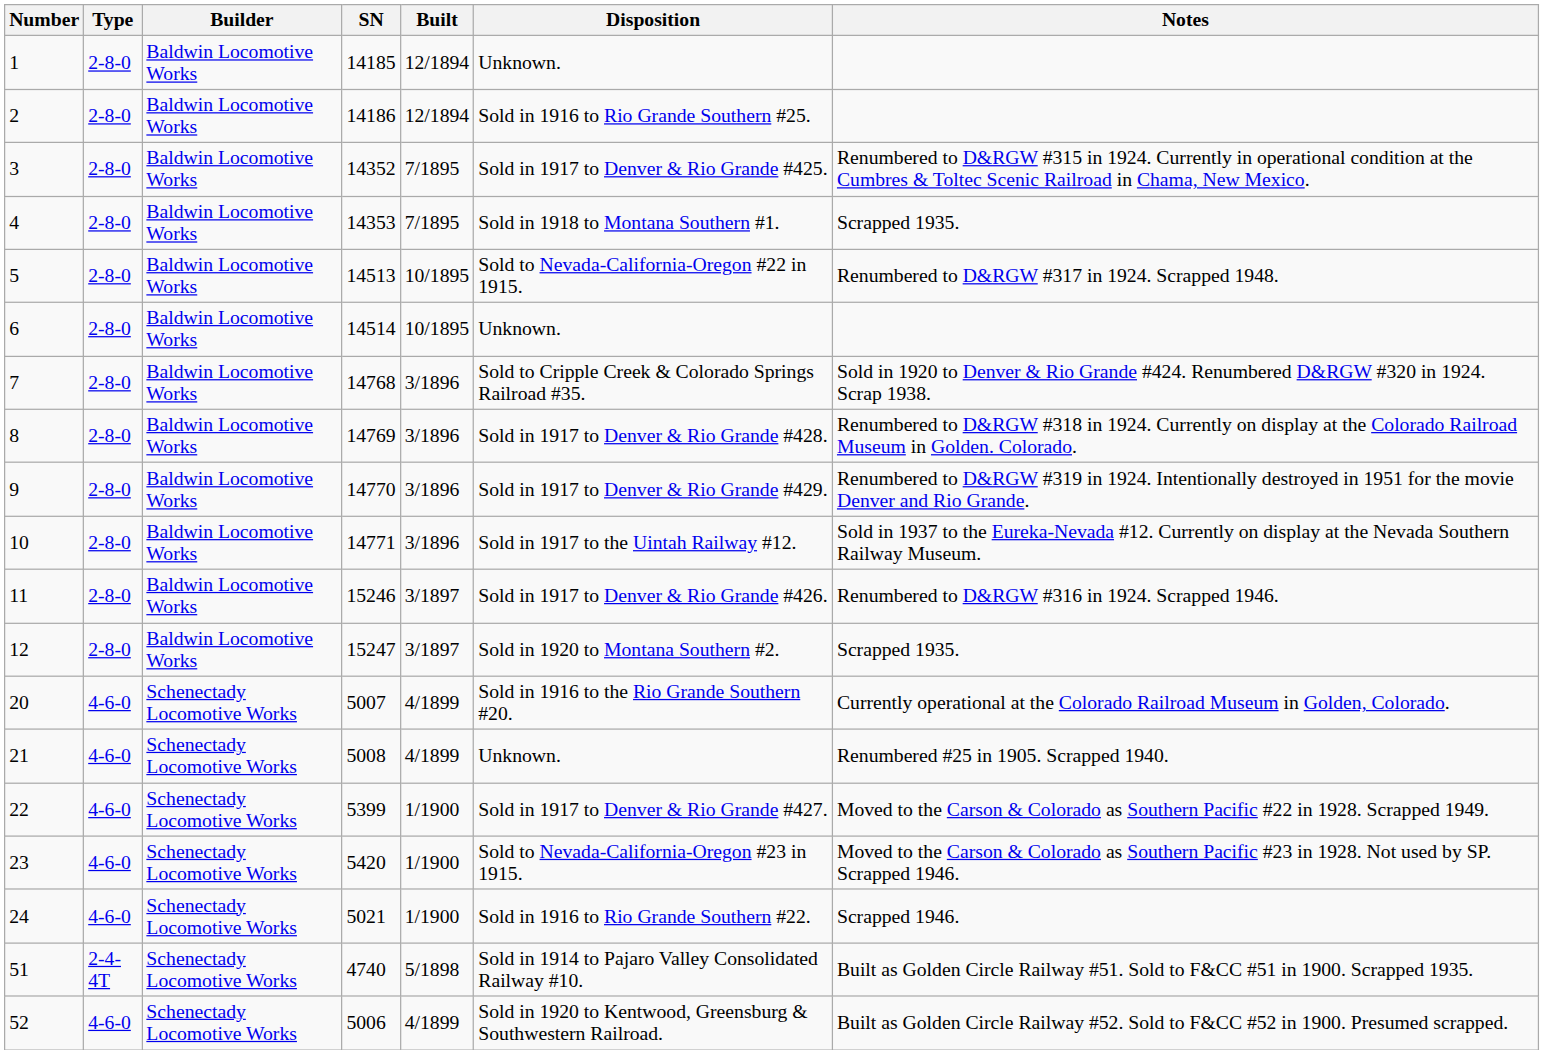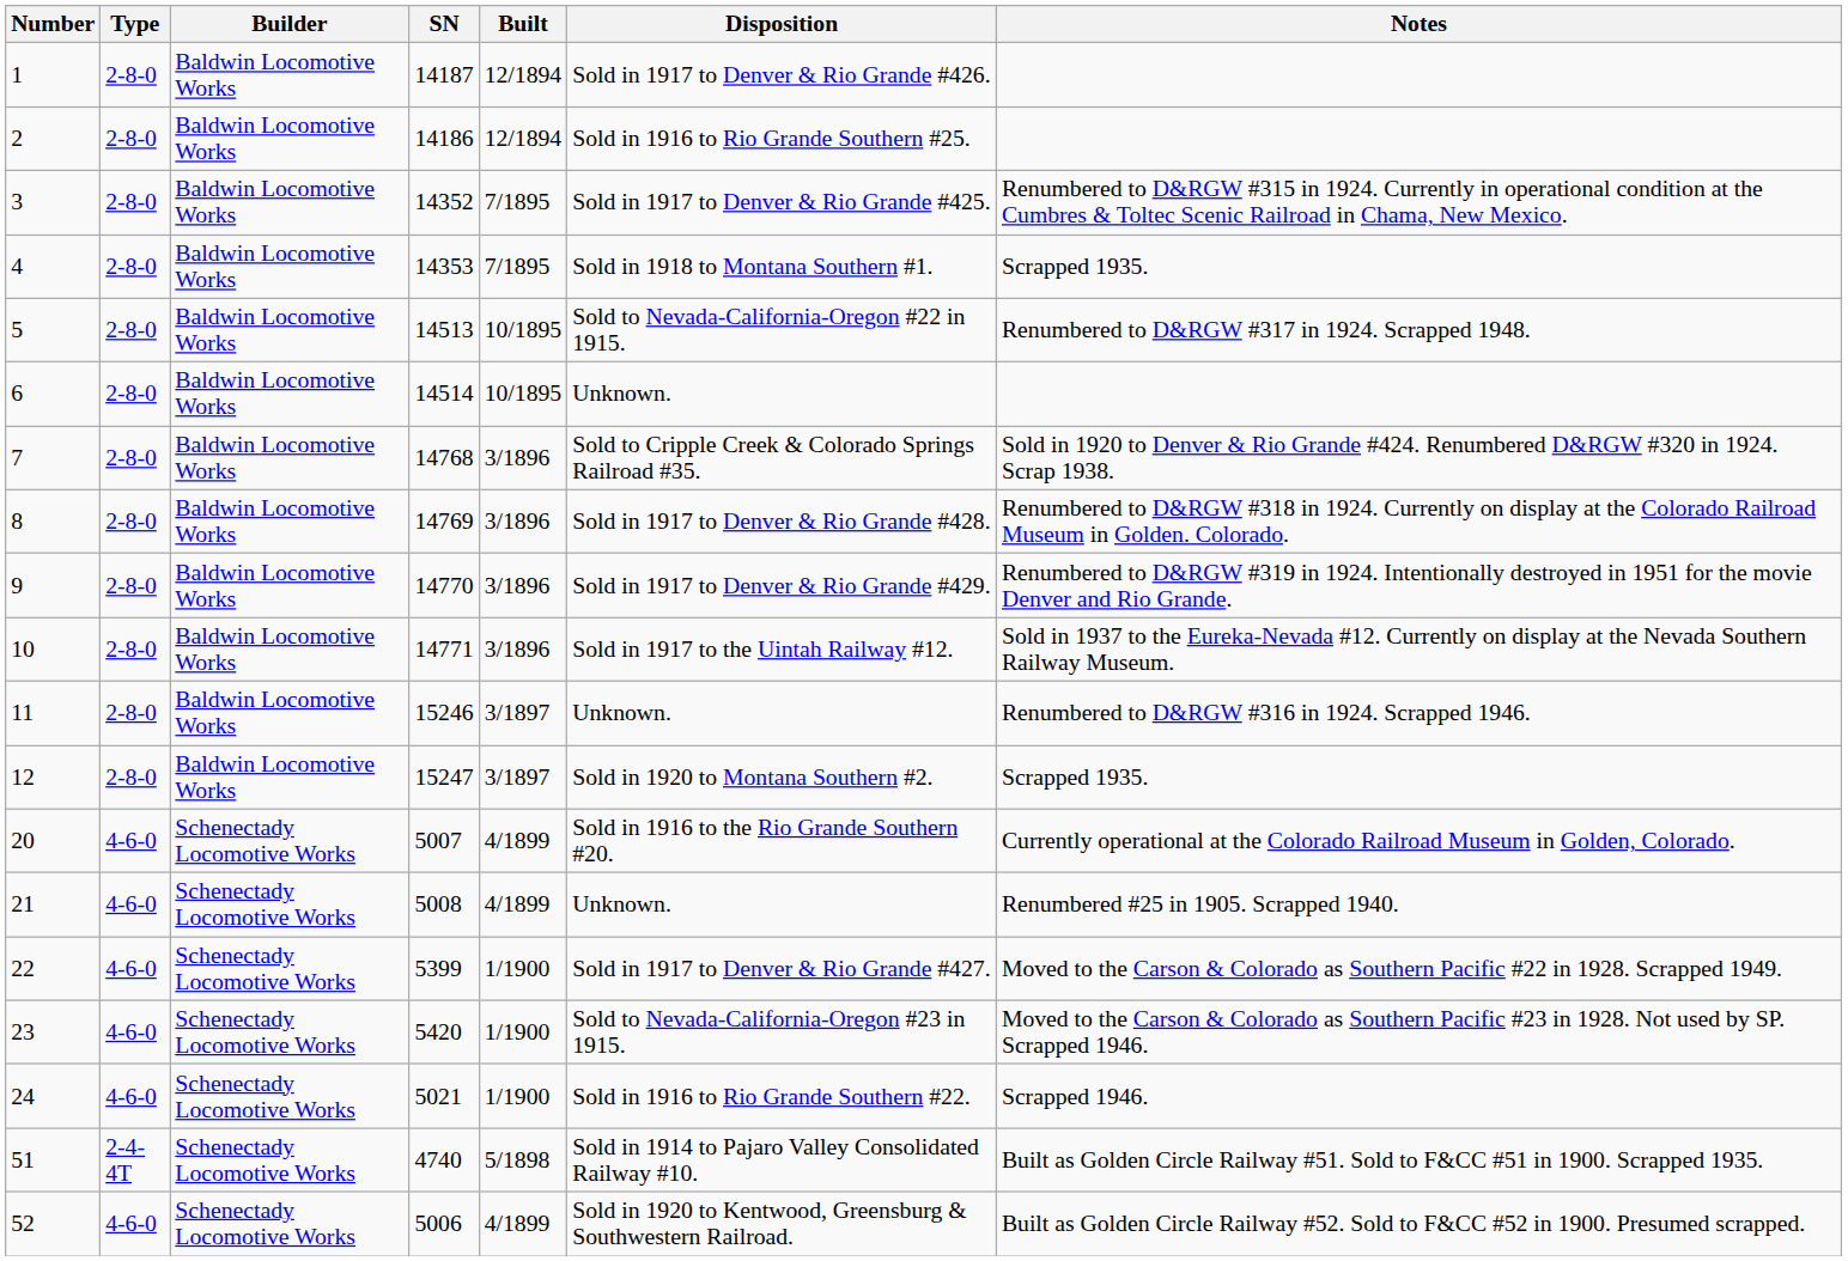1 | SN: 14185 -> 14187
1 | Disposition: Unknown. -> Sold in 1917 to Denver & Rio Grande #426.
11 | Disposition: Sold in 1917 to Denver & Rio Grande #426. -> Unknown.
